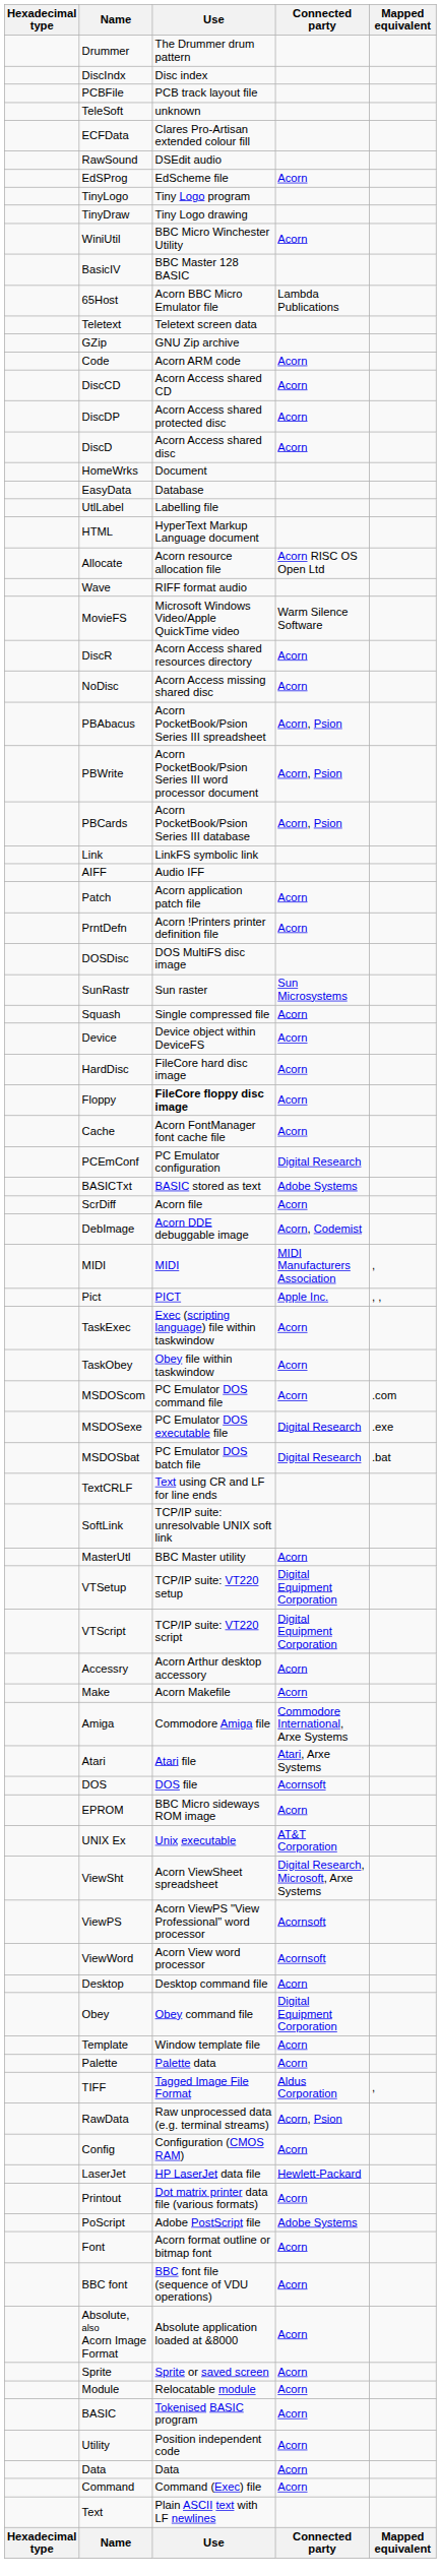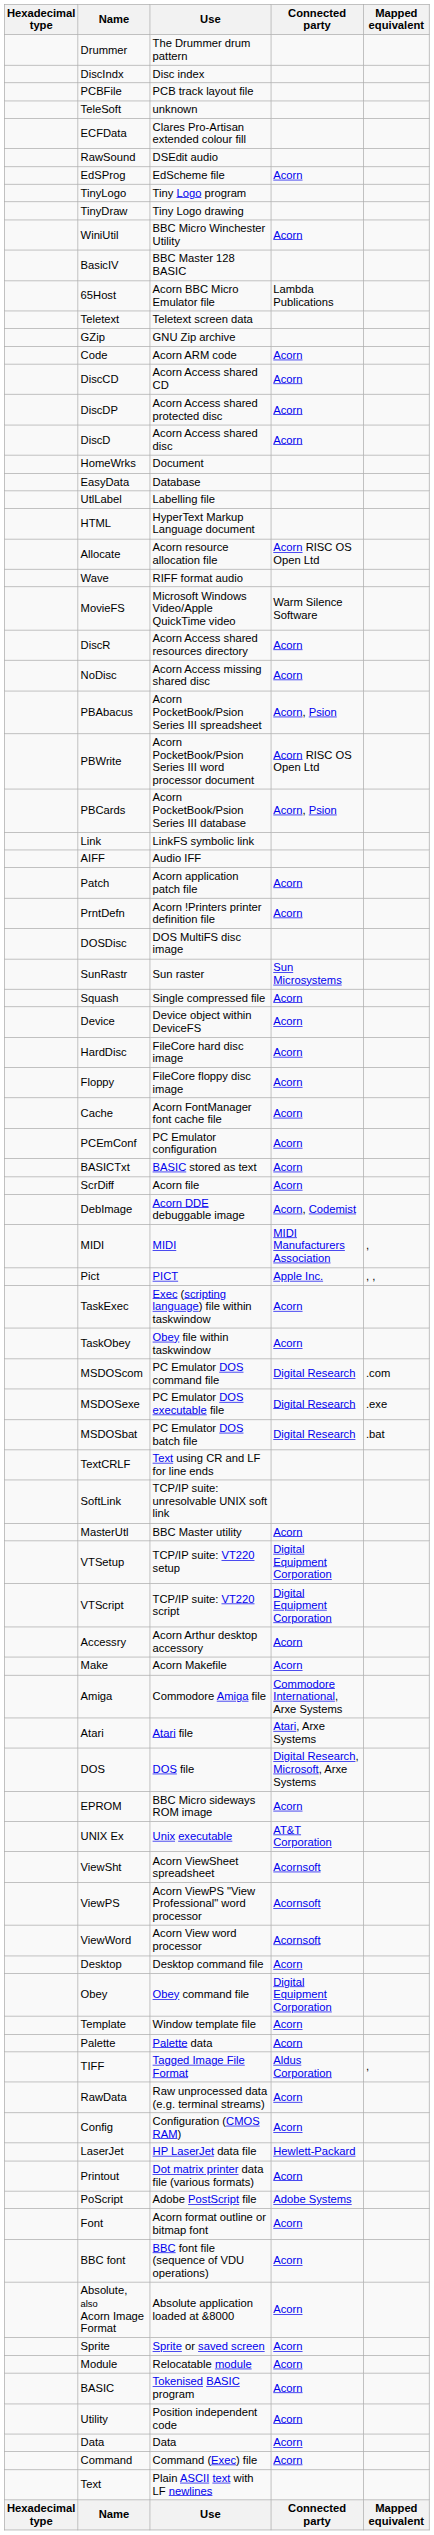PBWrite | Connected party: Acorn, Psion -> Acorn RISC OS Open Ltd
Floppy | Use: bold -> normal
PCEmConf | Connected party: Digital Research -> Acorn
BASICTxt | Connected party: Adobe Systems -> Acorn
MSDOScom | Connected party: Acorn -> Digital Research
DOS | Connected party: Acornsoft -> Digital Research, Microsoft, Arxe Systems
ViewSht | Connected party: Digital Research, Microsoft, Arxe Systems -> Acornsoft
RawData | Connected party: Acorn, Psion -> Acorn
